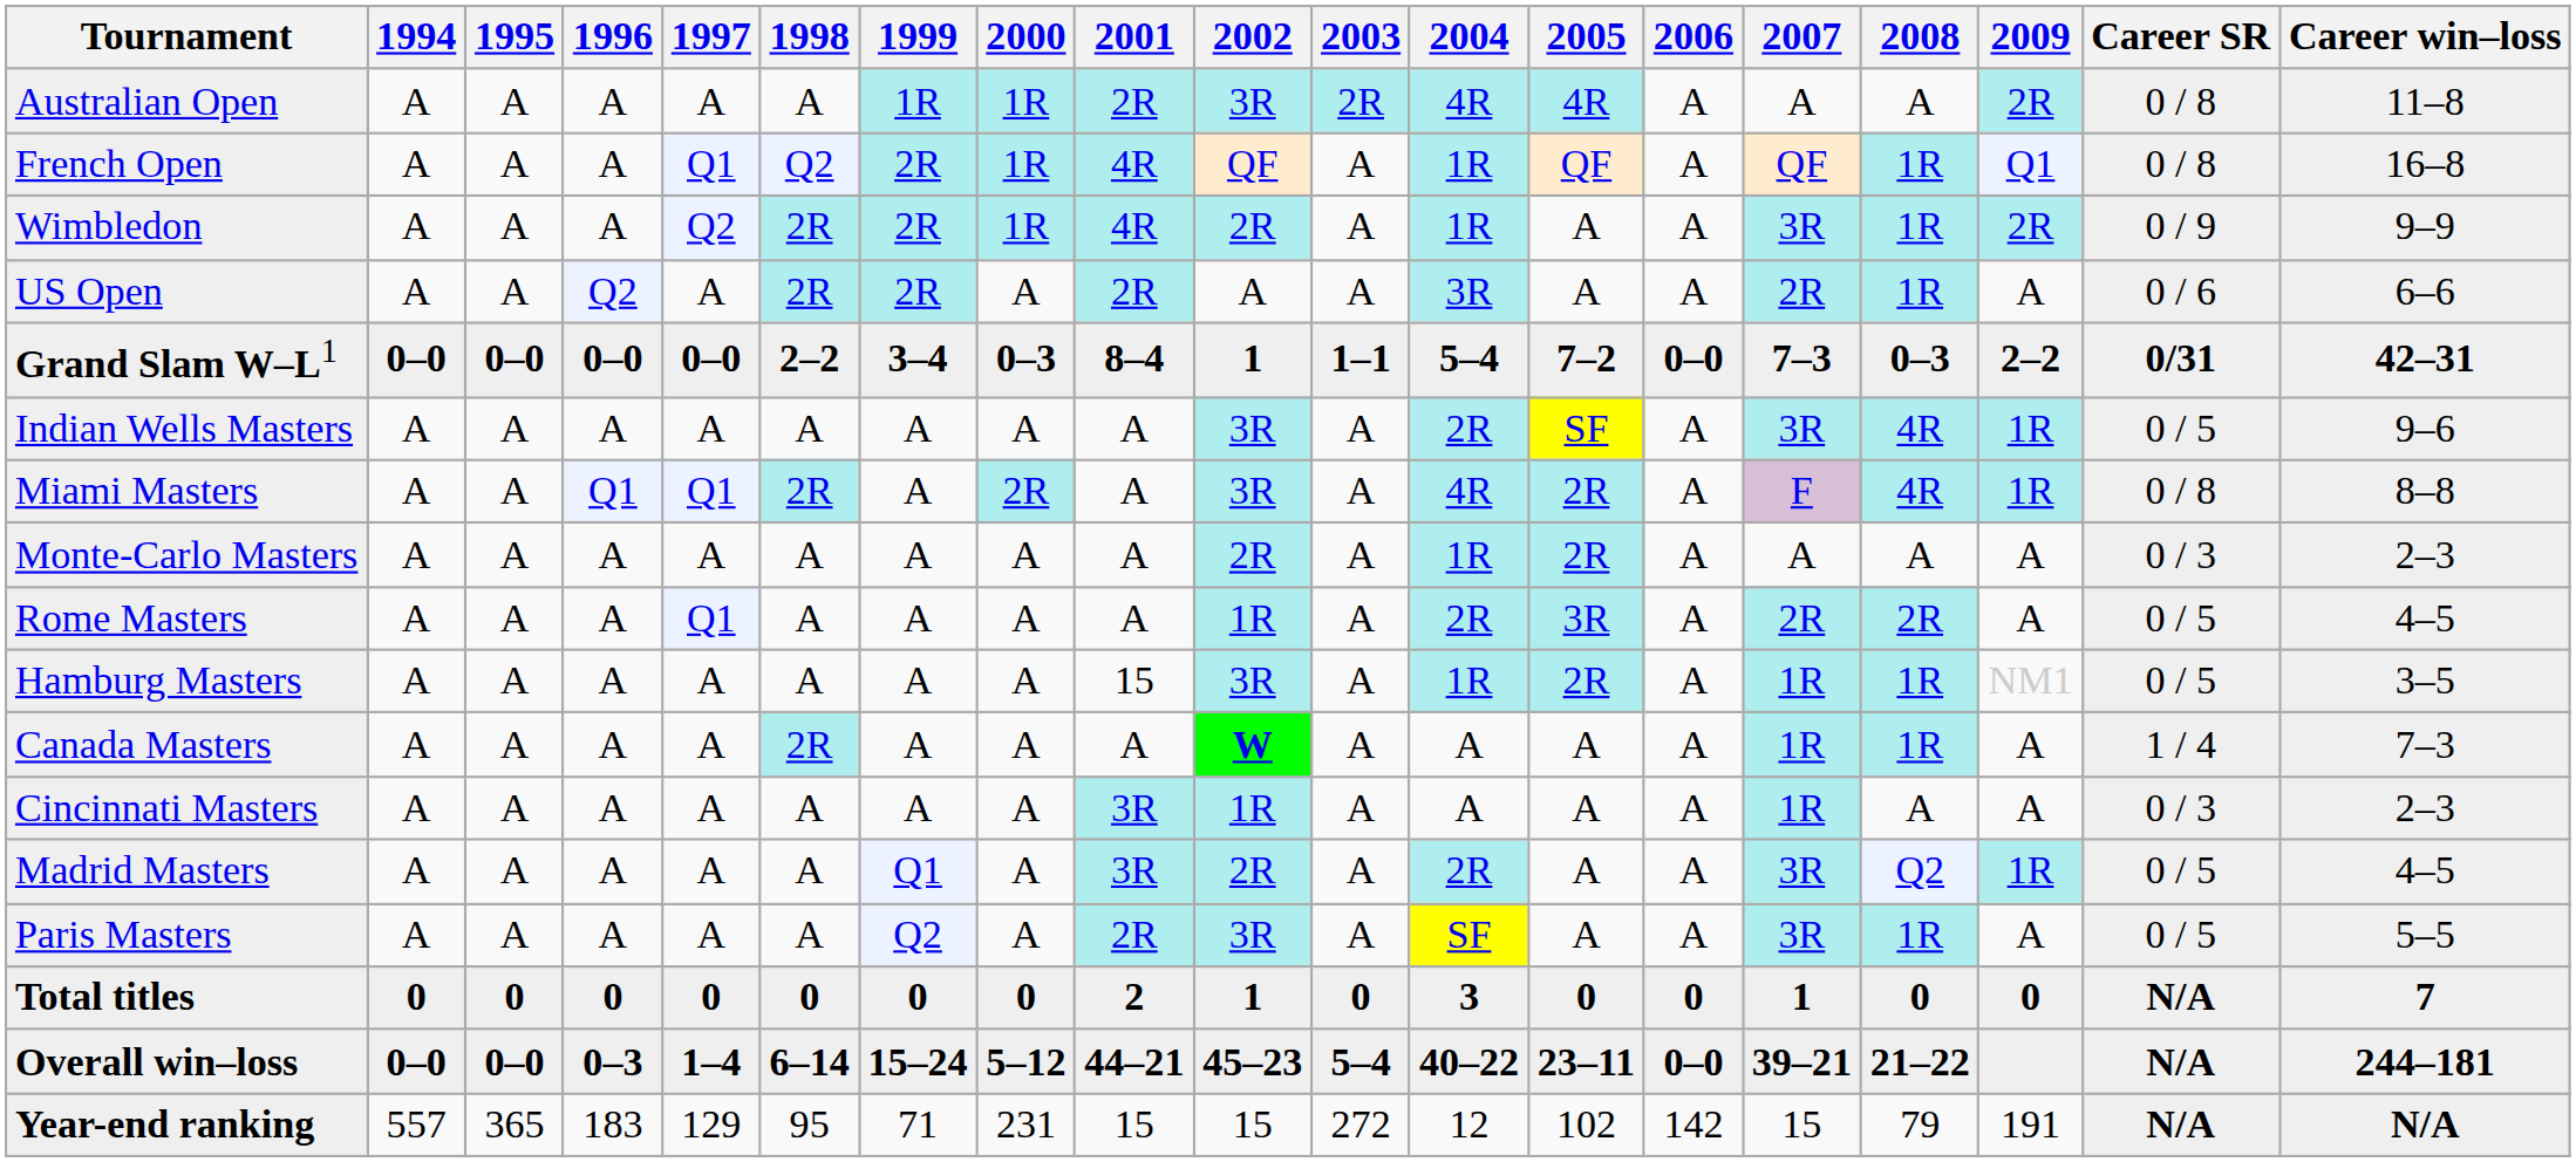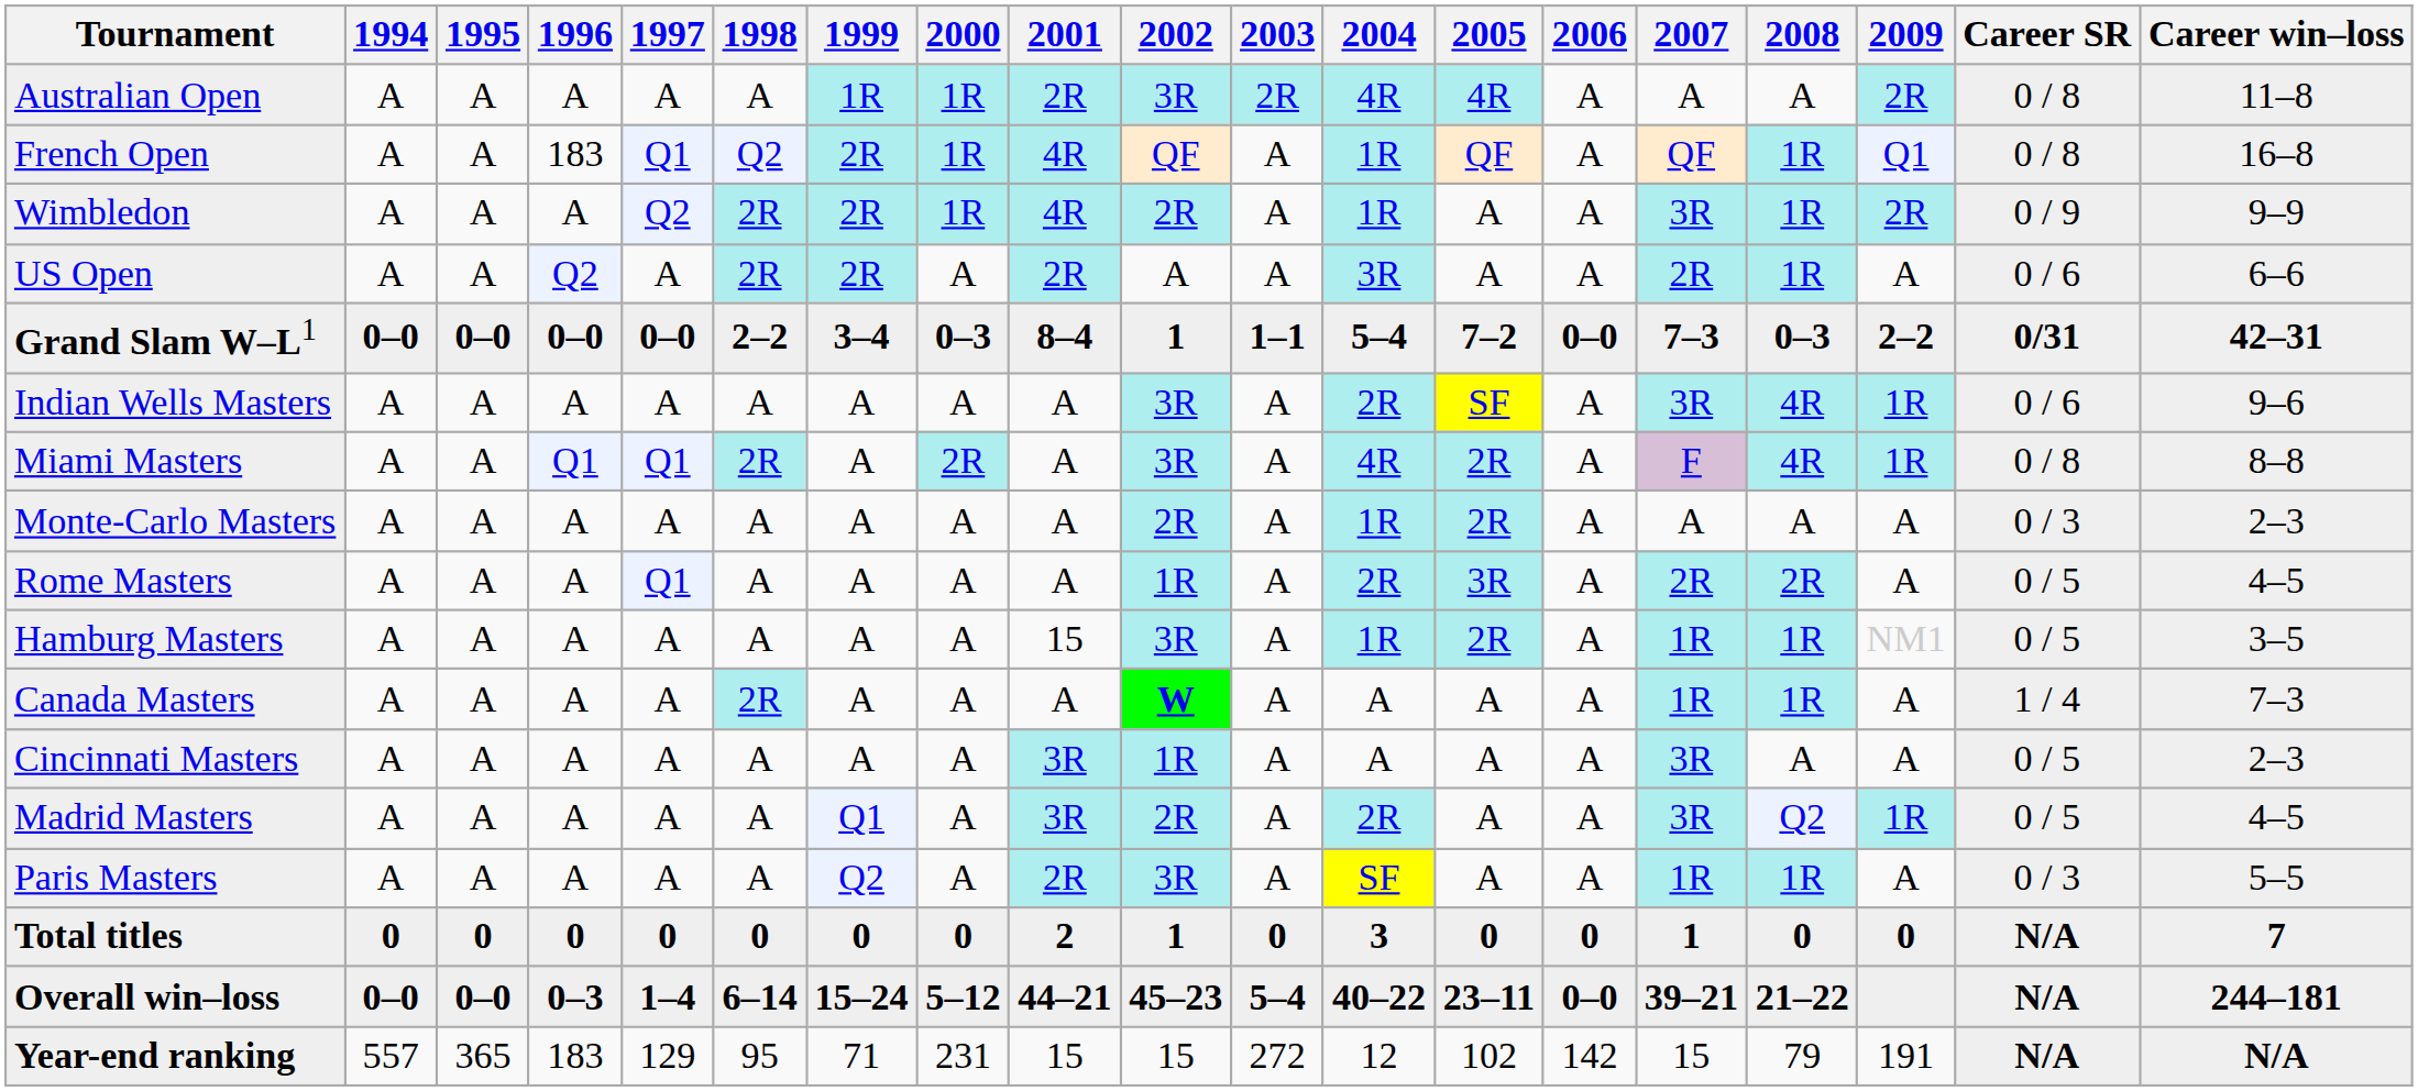French Open | 1996: A -> 183
Indian Wells Masters | Career SR: 0 / 5 -> 0 / 6
Cincinnati Masters | 2007: 1R -> 3R
Cincinnati Masters | Career SR: 0 / 3 -> 0 / 5
Paris Masters | 2007: 3R -> 1R
Paris Masters | Career SR: 0 / 5 -> 0 / 3
